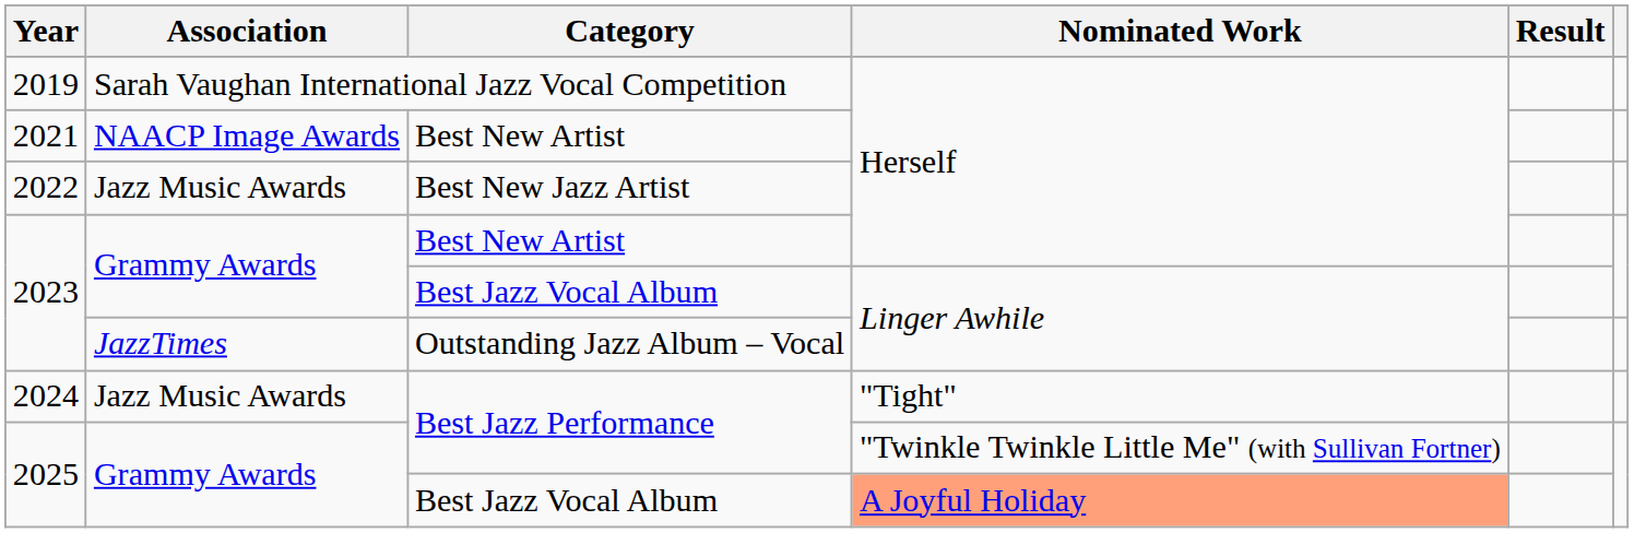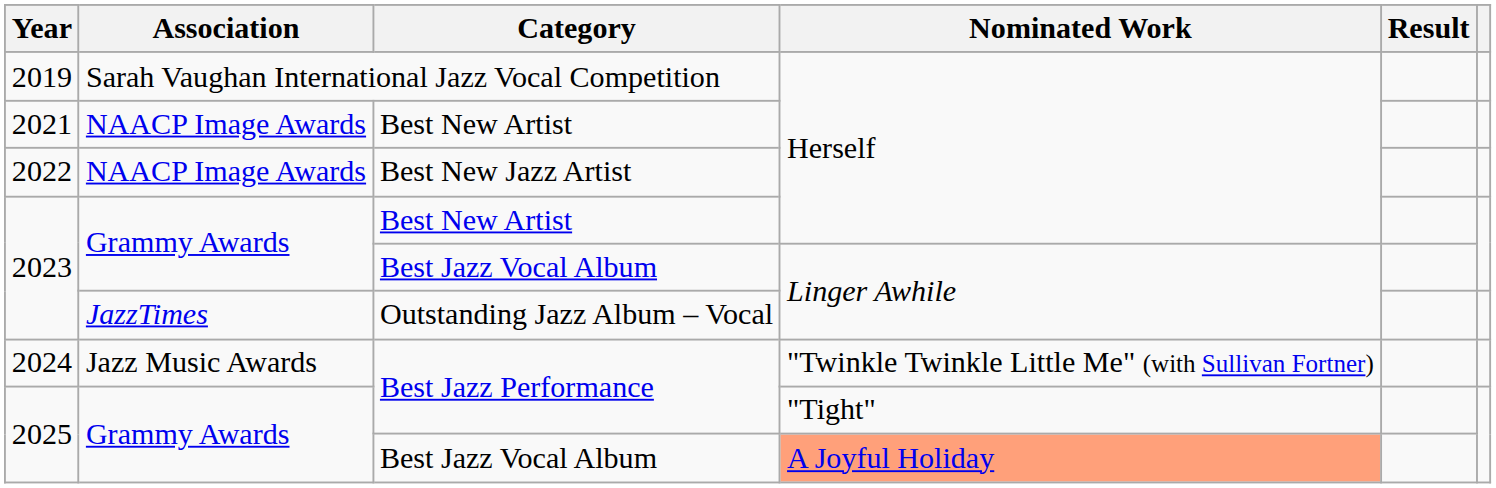2022 | Association: Jazz Music Awards -> NAACP Image Awards
2024 | Nominated Work: "Tight" -> "Twinkle Twinkle Little Me" (with Sullivan Fortner)
2025 / Best Jazz Performance | Nominated Work: "Twinkle Twinkle Little Me" (with Sullivan Fortner) -> "Tight"
